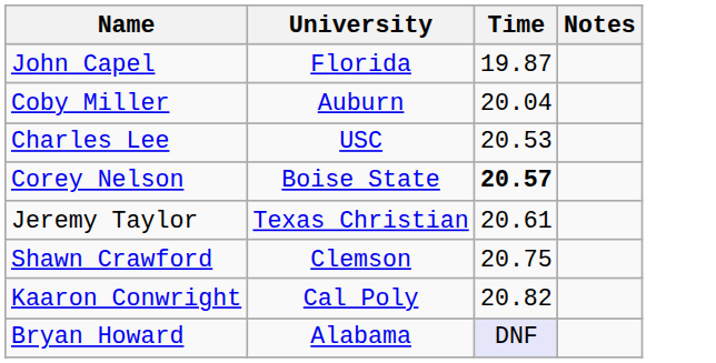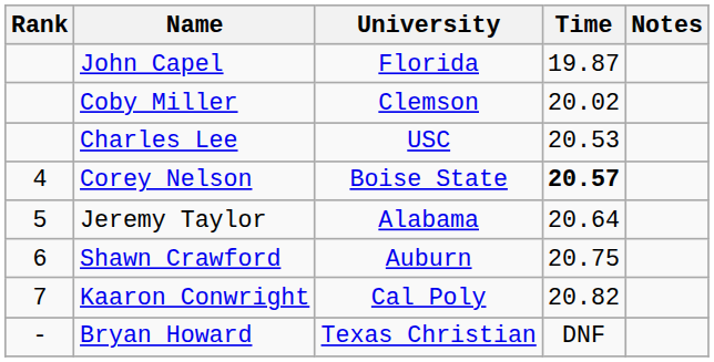+ column: Rank | 4 | 5 | 6 | 7 | -
Coby Miller | University: Auburn -> Clemson
Coby Miller | Time: 20.04 -> 20.02
Jeremy Taylor | University: Texas Christian -> Alabama
Jeremy Taylor | Time: 20.61 -> 20.64
Shawn Crawford | University: Clemson -> Auburn
Bryan Howard | University: Alabama -> Texas Christian
Bryan Howard | Time: lavender background -> no background
